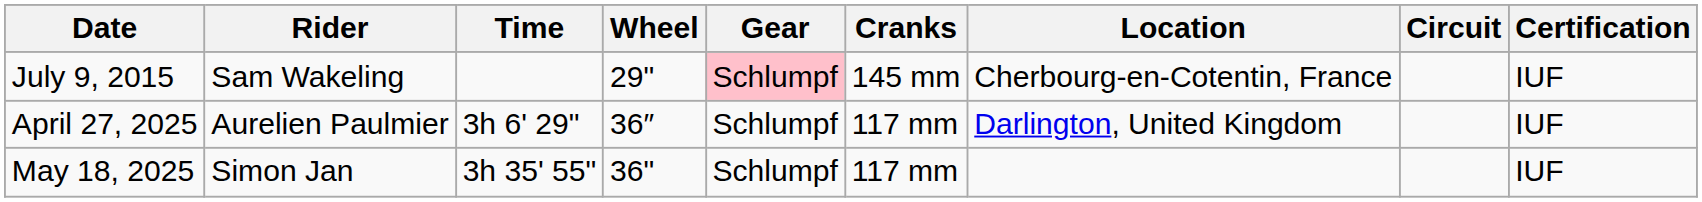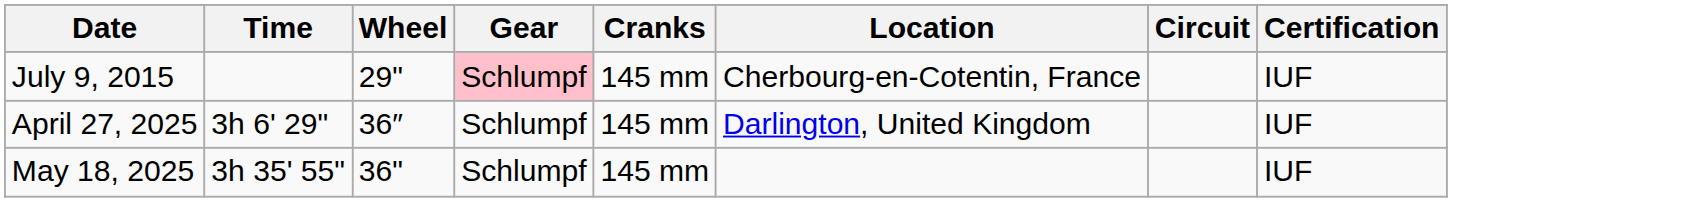- column: Rider | Sam Wakeling | Aurelien Paulmier | Simon Jan
April 27, 2025 | Cranks: 117 mm -> 145 mm
May 18, 2025 | Cranks: 117 mm -> 145 mm
